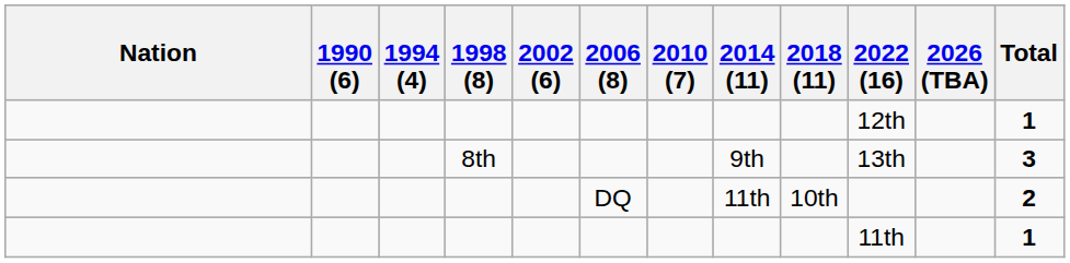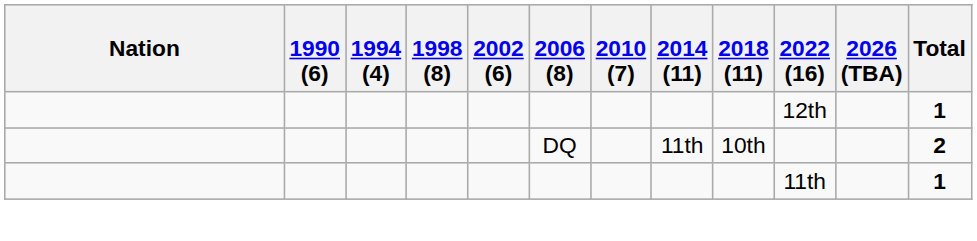- row: 8th | 9th | 13th | 3
